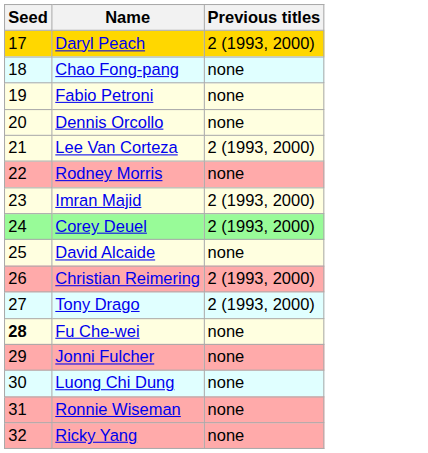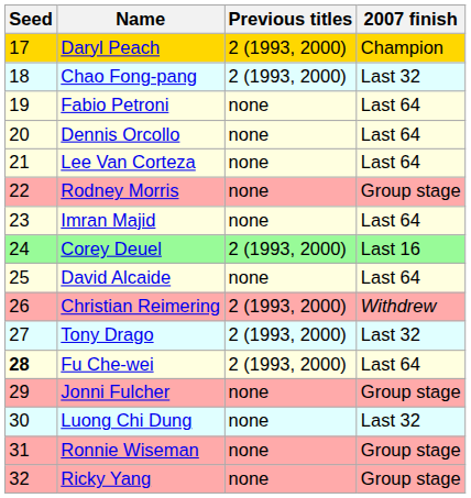+ column: 2007 finish | Champion | Last 32 | Last 64 | Last 64 | Last 64 | Group stage | Last 64 | Last 16 | Last 64 | Withdrew | Last 32 | Last 64 | Group stage | Last 32 | Group stage | Group stage
Chao Fong-pang | Previous titles: none -> 2 (1993, 2000)
Lee Van Corteza | Previous titles: 2 (1993, 2000) -> none
Imran Majid | Previous titles: 2 (1993, 2000) -> none
Fu Che-wei | Previous titles: none -> 2 (1993, 2000)
